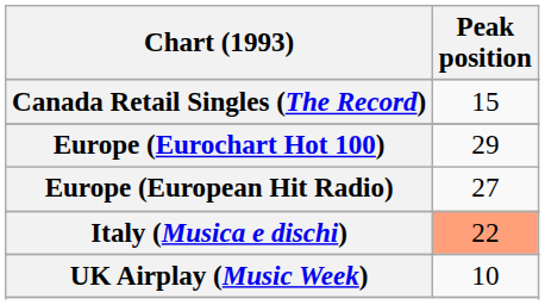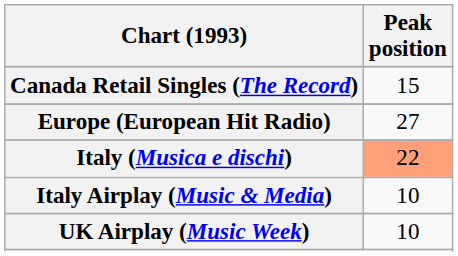- row: Europe (Eurochart Hot 100) | 29
+ row: Italy Airplay (Music & Media) | 10
